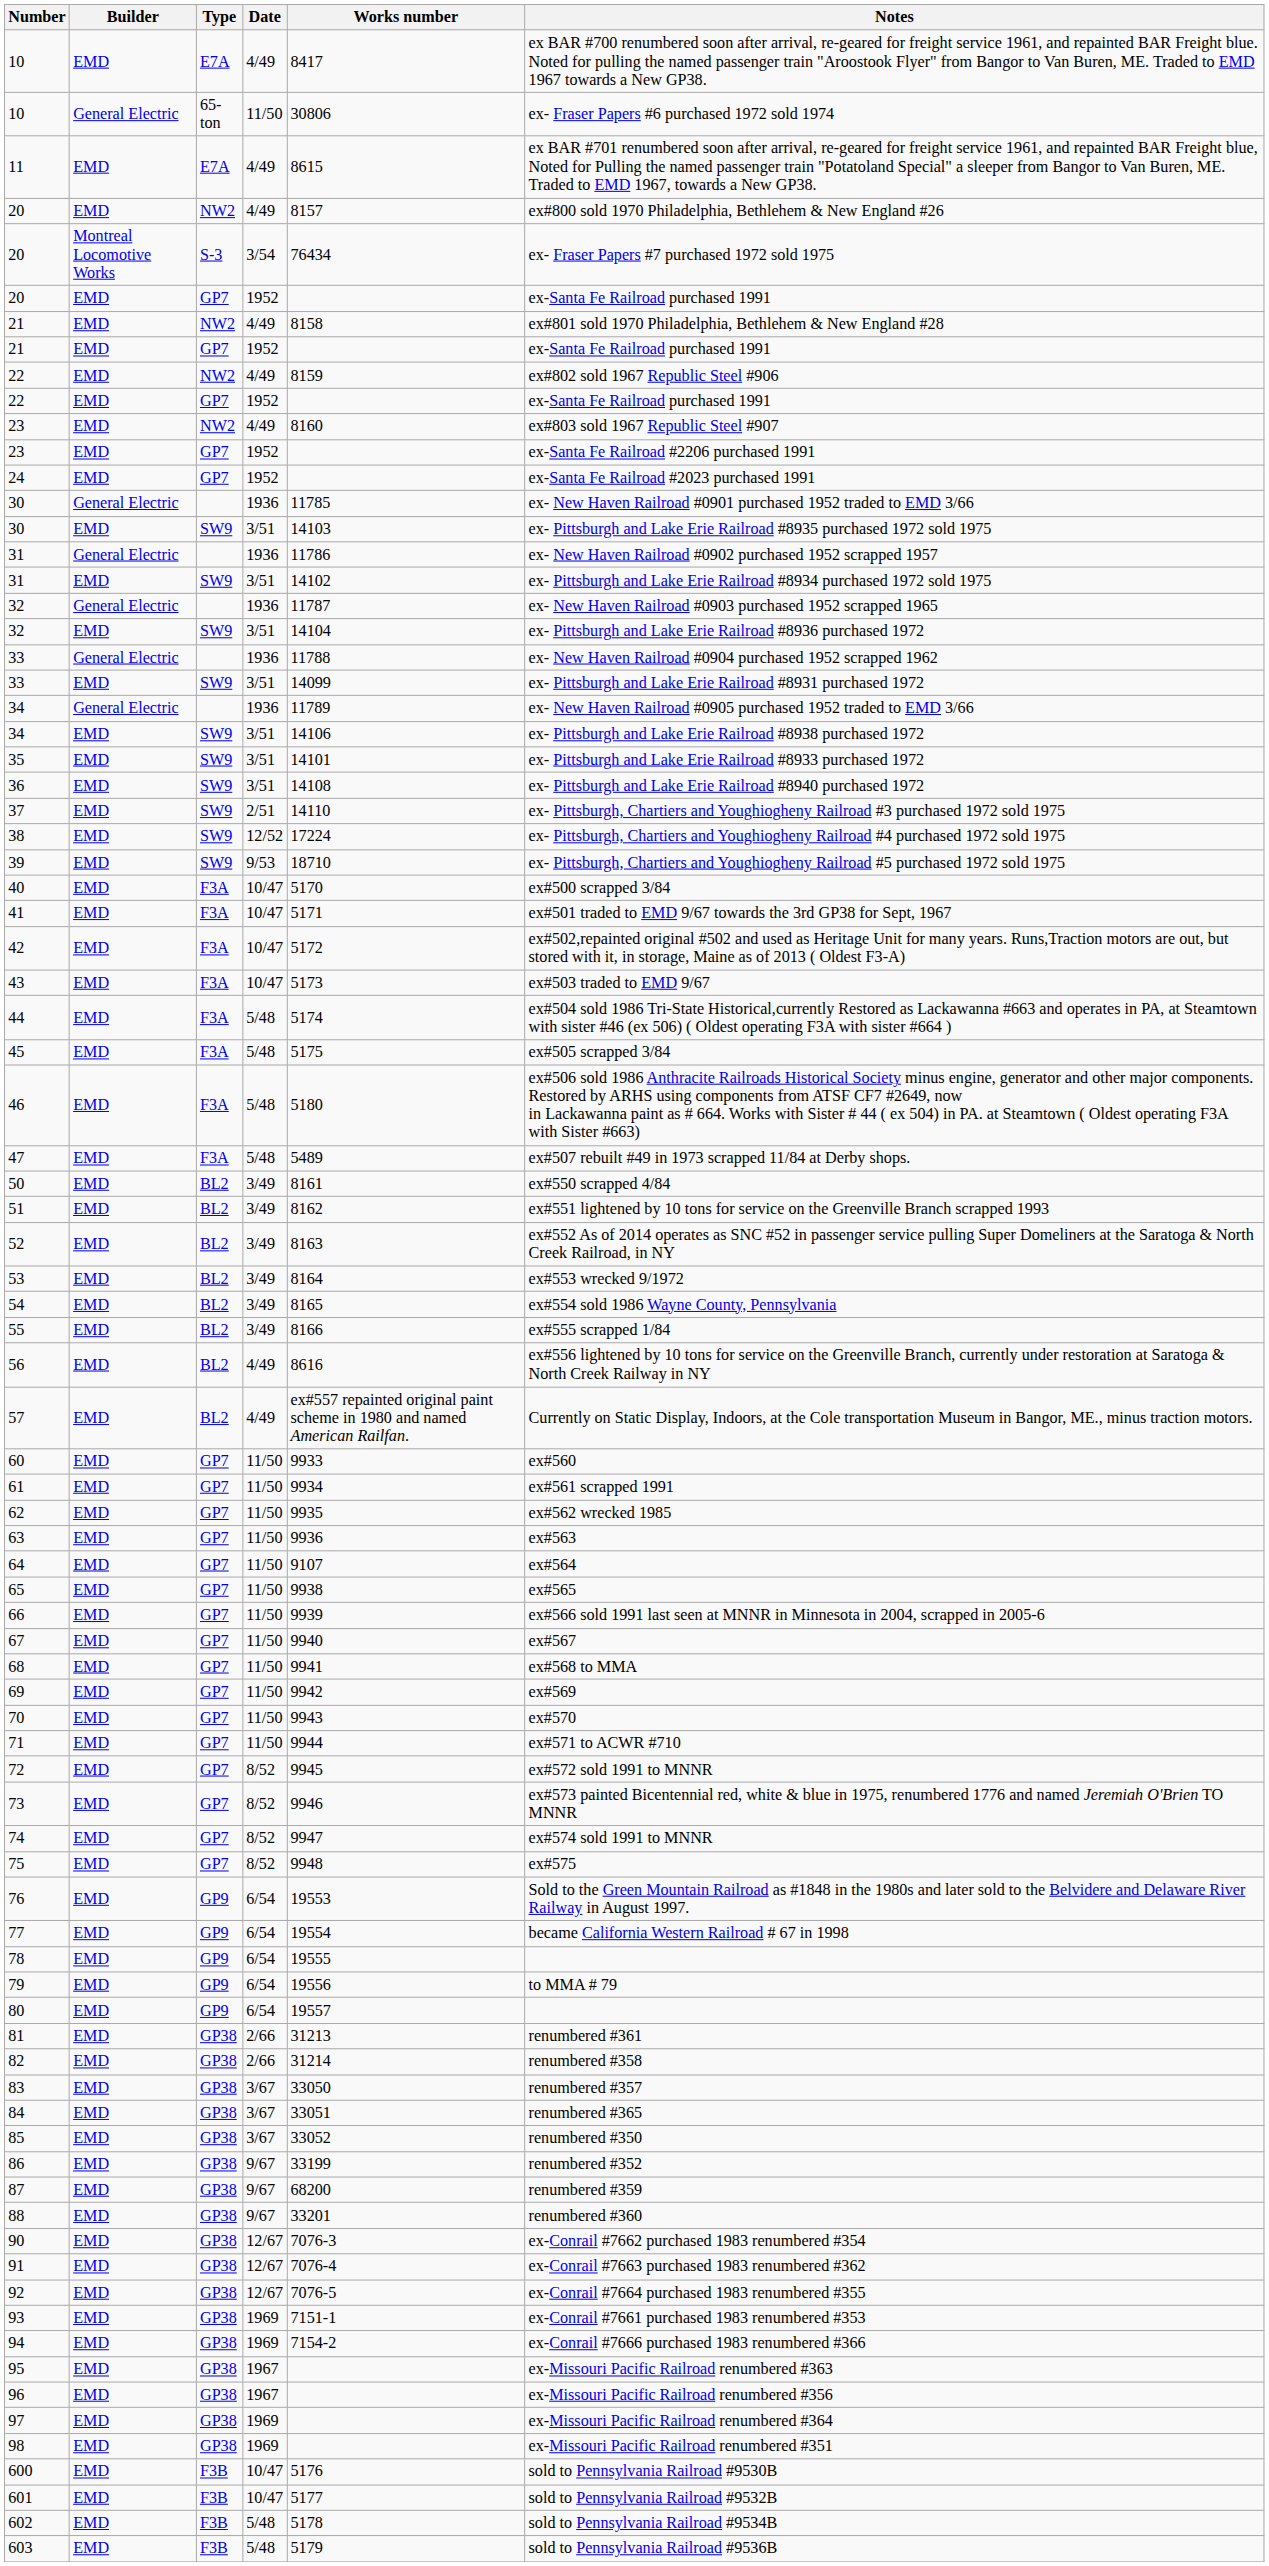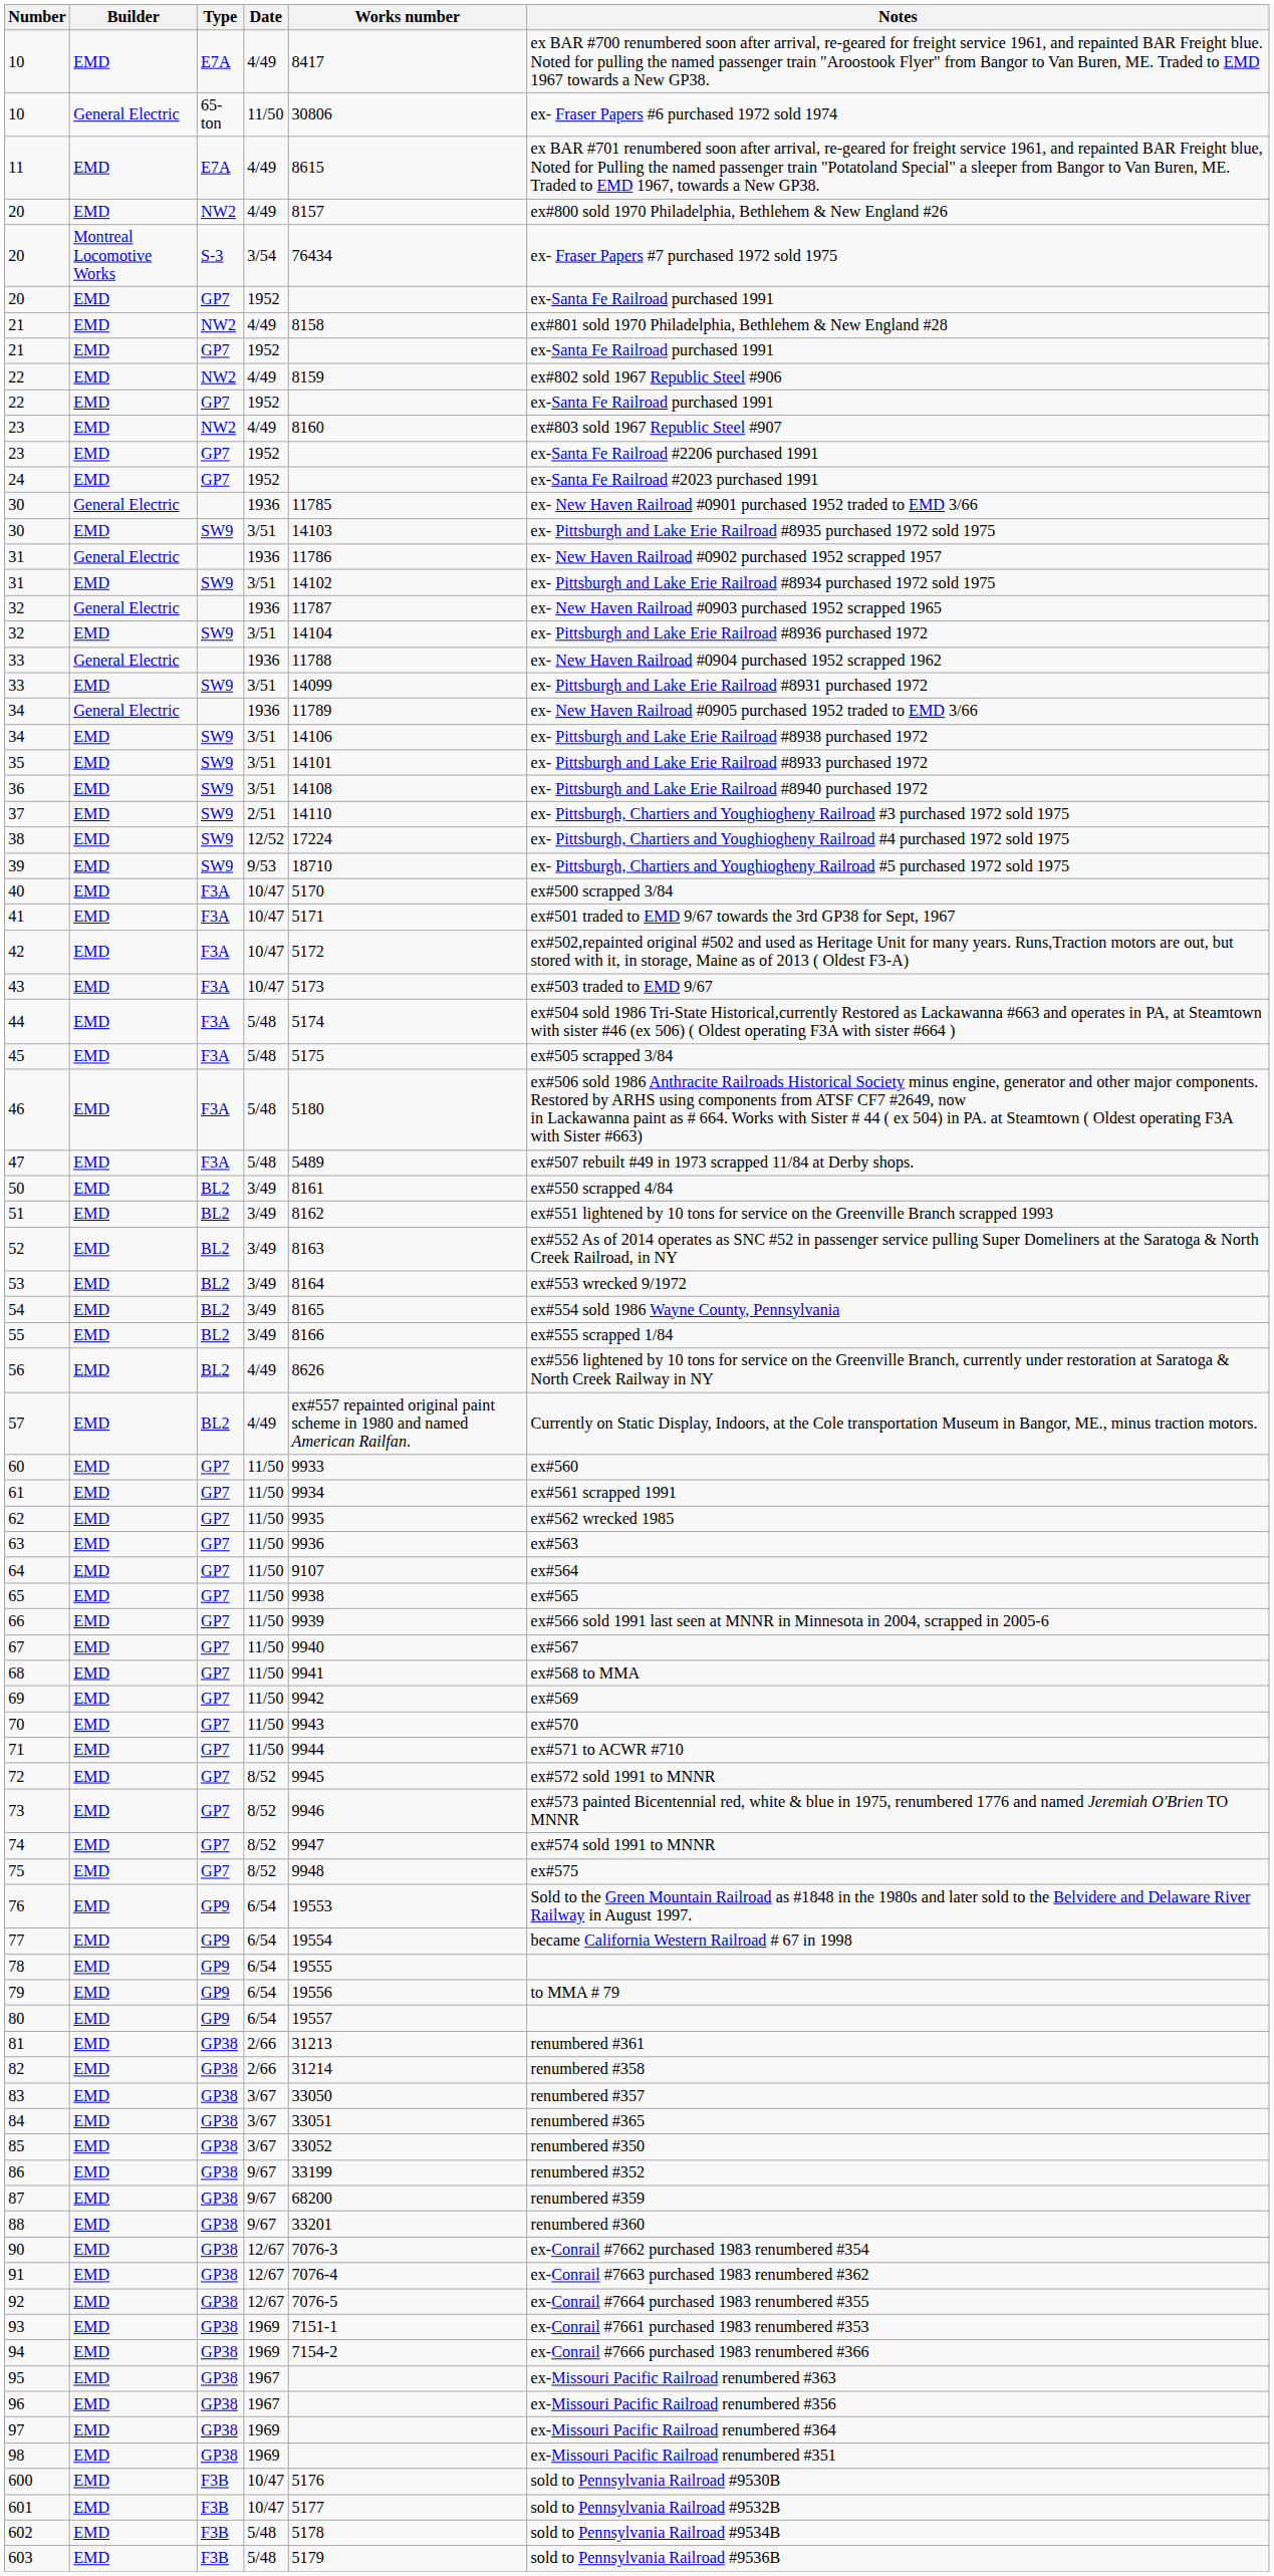56 | Works number: 8616 -> 8626
